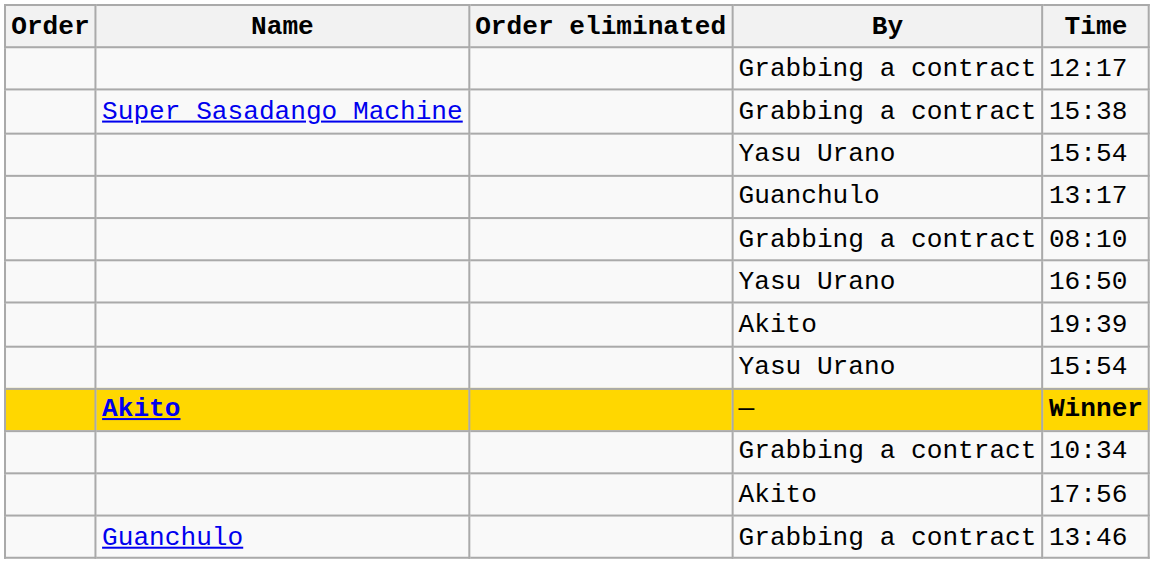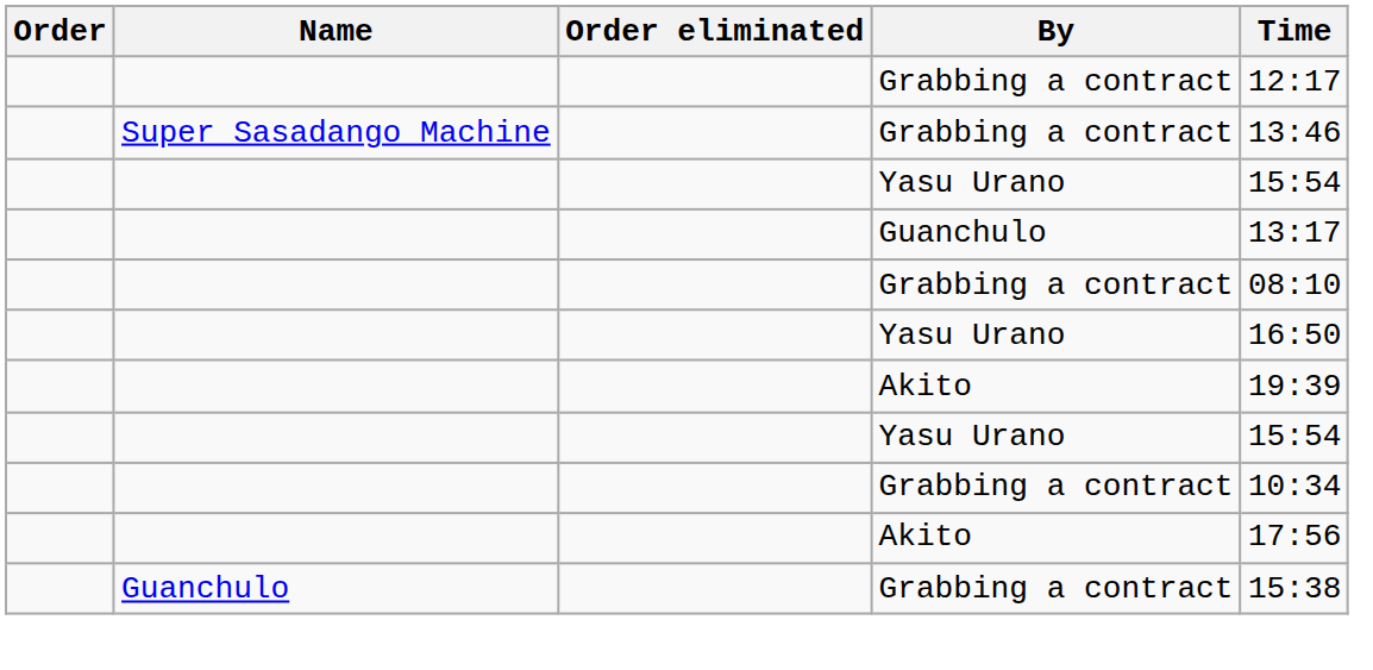Super Sasadango Machine / Grabbing a contract | Time: 15:38 -> 13:46
- row: Akito | — | Winner
Guanchulo / Grabbing a contract | Time: 13:46 -> 15:38
